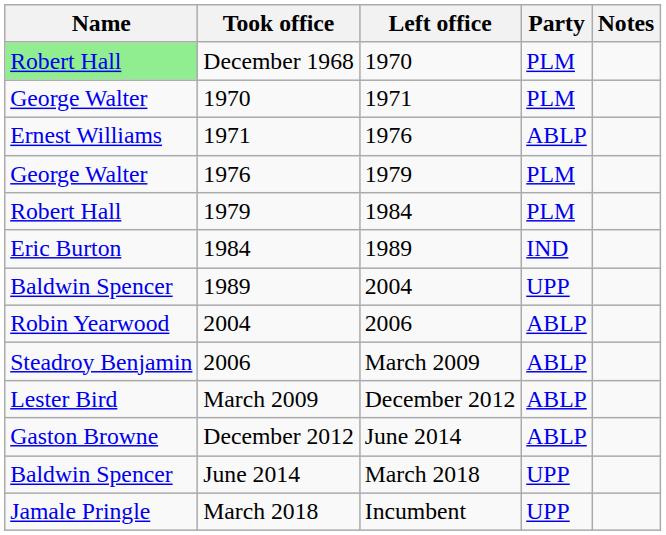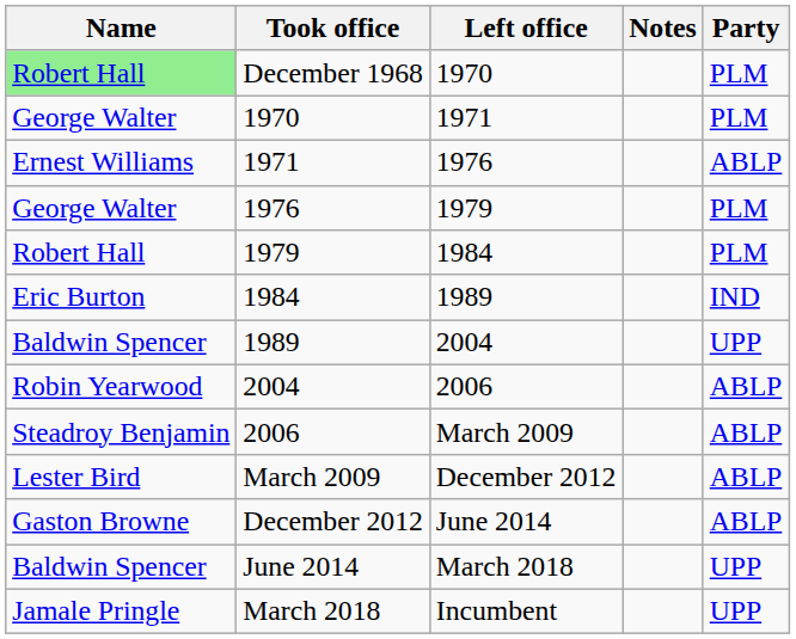columns swapped: Party <-> Notes
